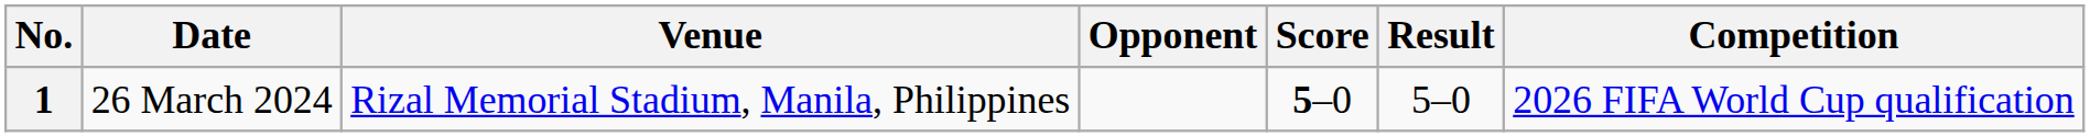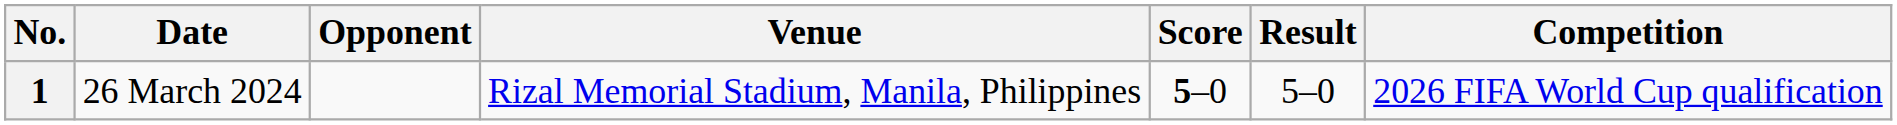columns swapped: Venue <-> Opponent
